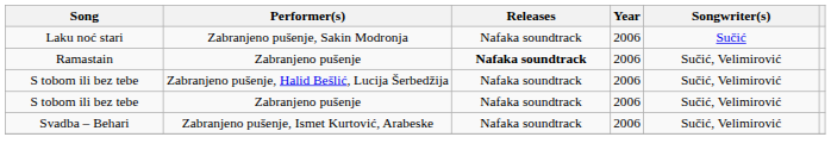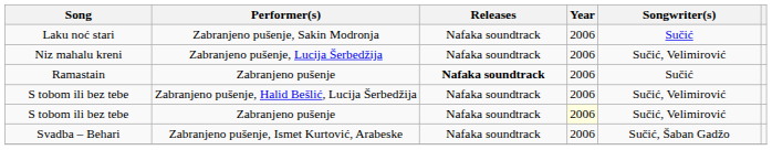+ row: Niz mahalu kreni | Zabranjeno pušenje, Lucija Šerbedžija | Nafaka soundtrack | 2006 | Sučić, Velimirović
Ramastain | Songwriter(s): Sučić, Velimirović -> Sučić
S tobom ili bez tebe / Zabranjeno pušenje | Year: no background -> lightyellow background
Svadba – Behari | Songwriter(s): Sučić, Velimirović -> Sučić, Šaban Gadžo
